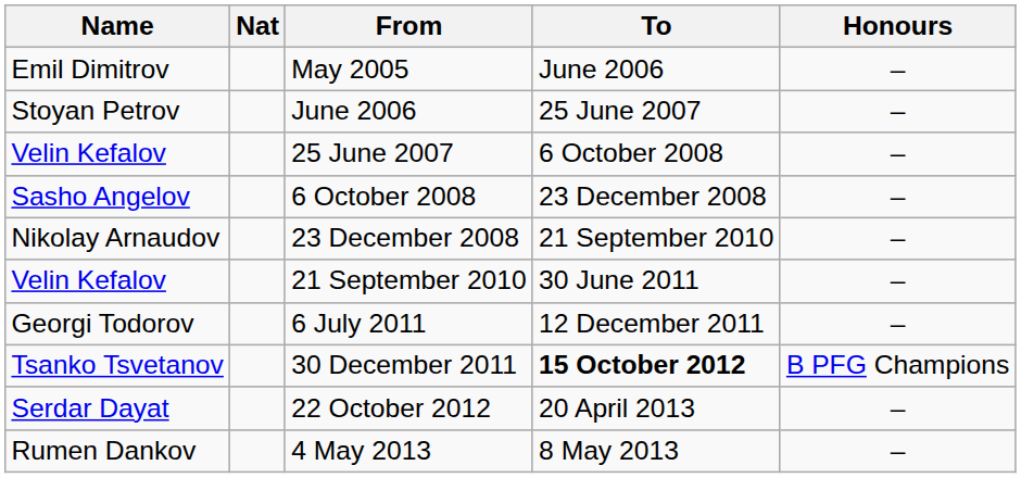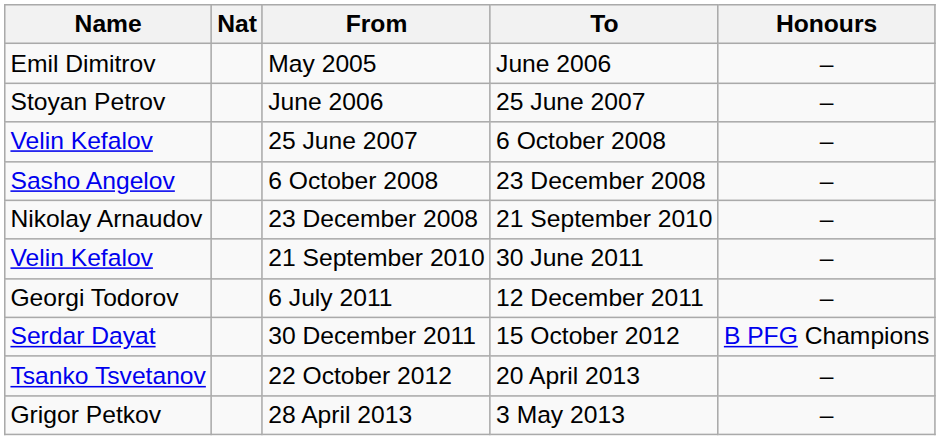30 December 2011 | Name: Tsanko Tsvetanov -> Serdar Dayat
30 December 2011 | To: bold -> normal
22 October 2012 | Name: Serdar Dayat -> Tsanko Tsvetanov
+ row: Grigor Petkov | 28 April 2013 | 3 May 2013 | –
- row: Rumen Dankov | 4 May 2013 | 8 May 2013 | –
